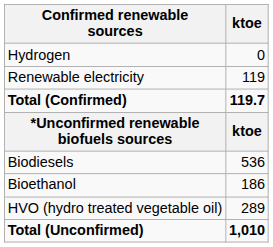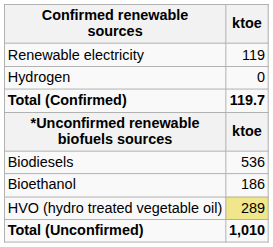rows swapped: Renewable electricity <-> Hydrogen
HVO (hydro treated vegetable oil) | ktoe: no background -> khaki background
